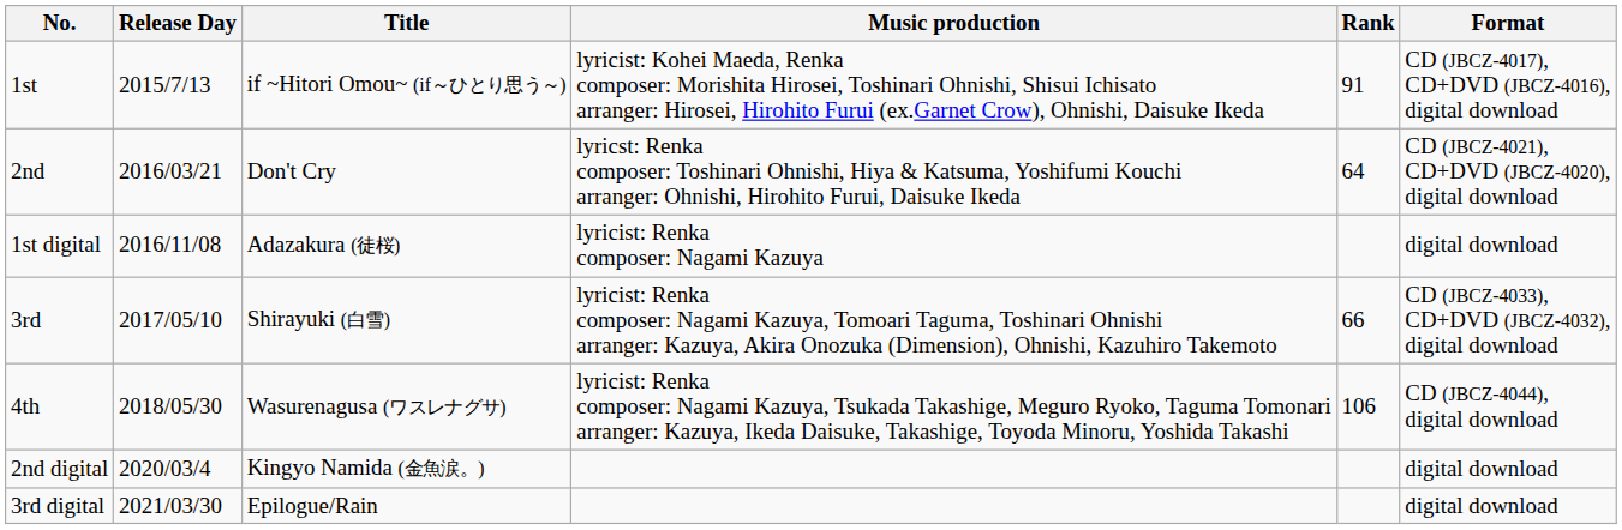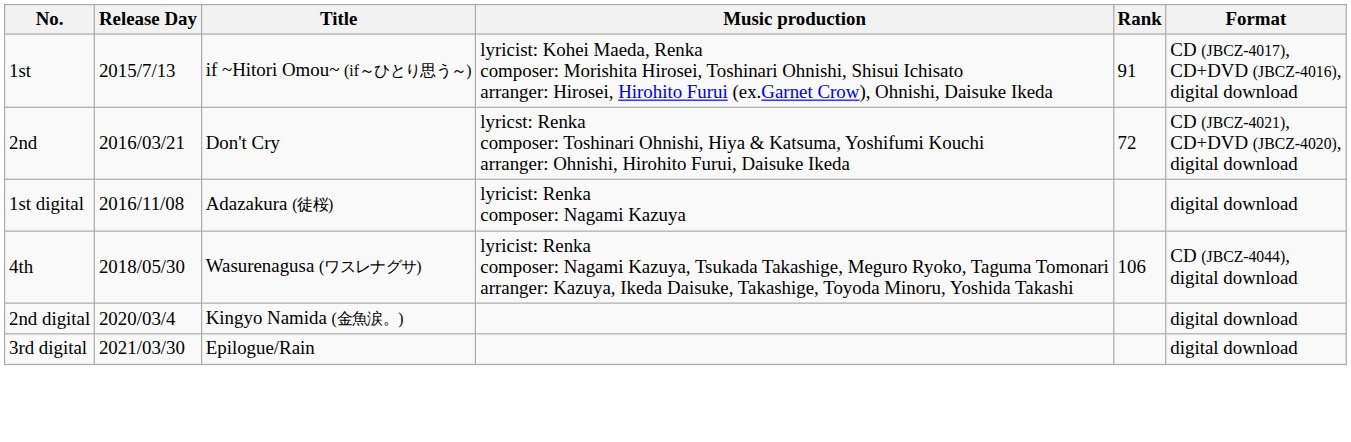2nd | Rank: 64 -> 72
- row: 3rd | 2017/05/10 | Shirayuki (白雪) | lyricist: Renka composer: Nagami Kazuya, Tomoari Taguma, Toshinari Ohnishi arranger: Kazuya, Akira Onozuka (Dimension), Ohnishi, Kazuhiro Takemoto | 66 | CD (JBCZ-4033), CD+DVD (JBCZ-4032), digital download
